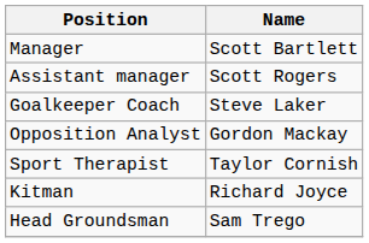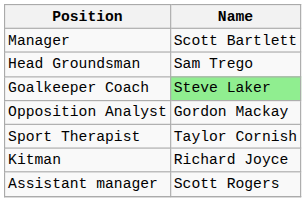rows swapped: Assistant manager <-> Head Groundsman
Goalkeeper Coach | Name: no background -> lightgreen background
